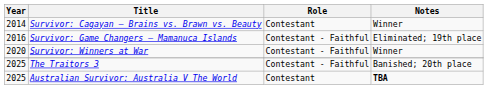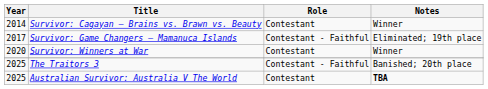Survivor: Game Changers — Mamanuca Islands | Year: 2016 -> 2017
Survivor: Winners at War | Role: Contestant - Faithful -> Contestant
